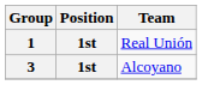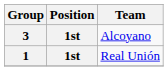rows swapped: 1 <-> 3
